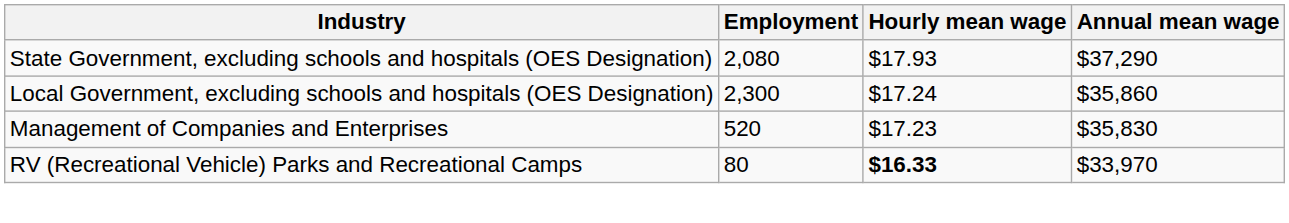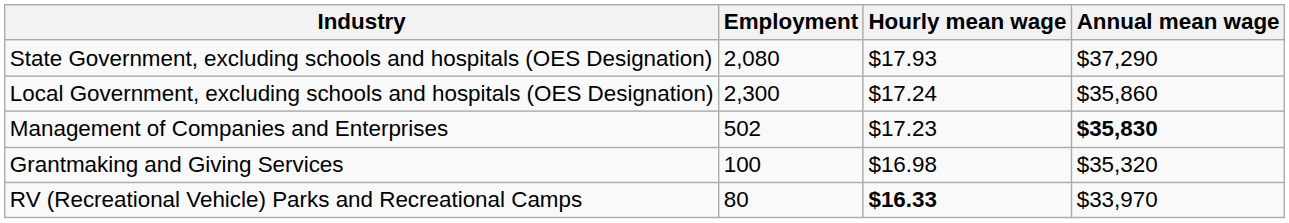Management of Companies and Enterprises | Employment: 520 -> 502
Management of Companies and Enterprises | Annual mean wage: normal -> bold
+ row: Grantmaking and Giving Services | 100 | $16.98 | $35,320
